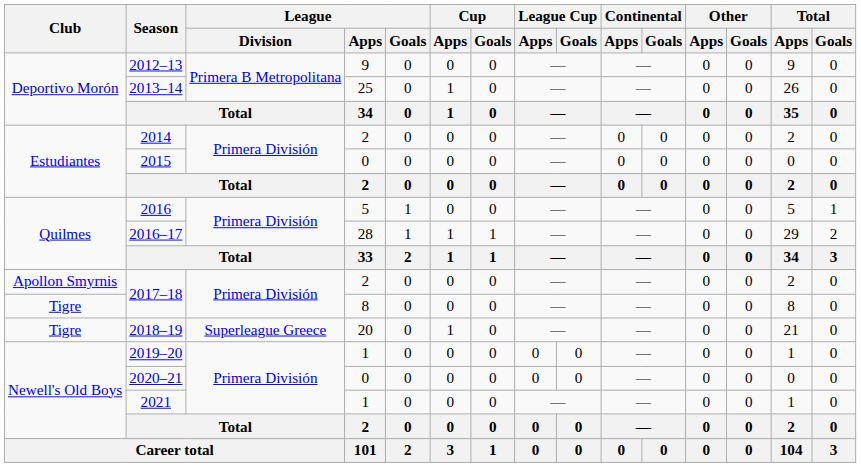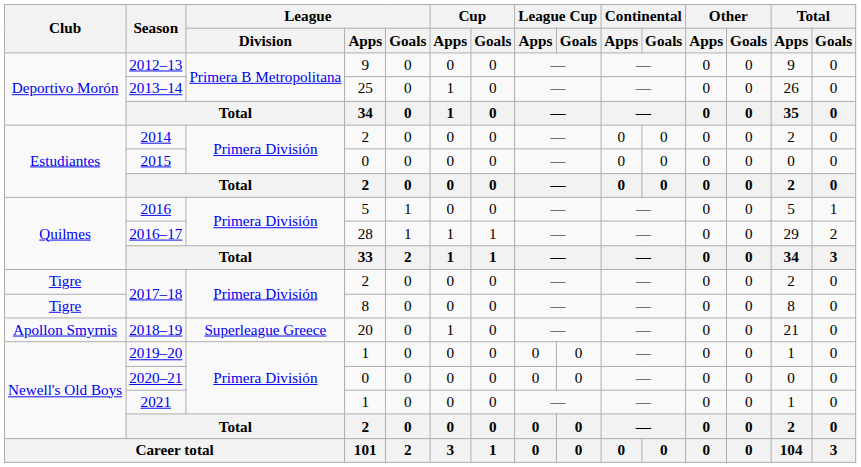2017–18 / 2 | Club: Apollon Smyrnis -> Tigre
2018–19 | Club: Tigre -> Apollon Smyrnis
